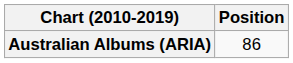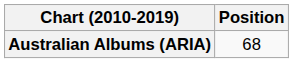Australian Albums (ARIA) | Position: 86 -> 68
